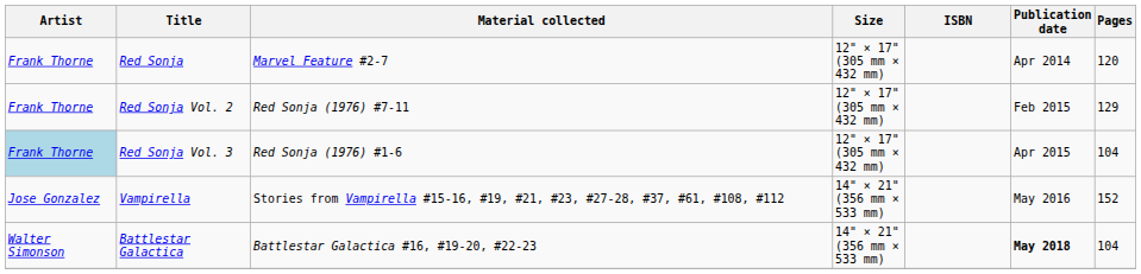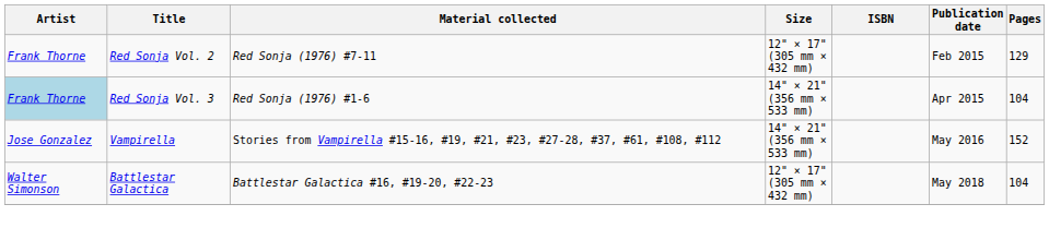- row: Frank Thorne | Red Sonja | Marvel Feature #2-7 | 12" × 17" (305 mm × 432 mm) | Apr 2014 | 120
Red Sonja Vol. 3 | Size: 12" × 17" (305 mm × 432 mm) -> 14" × 21" (356 mm × 533 mm)
Battlestar Galactica | Size: 14" × 21" (356 mm × 533 mm) -> 12" × 17" (305 mm × 432 mm)
Battlestar Galactica | Publication date: bold -> normal
